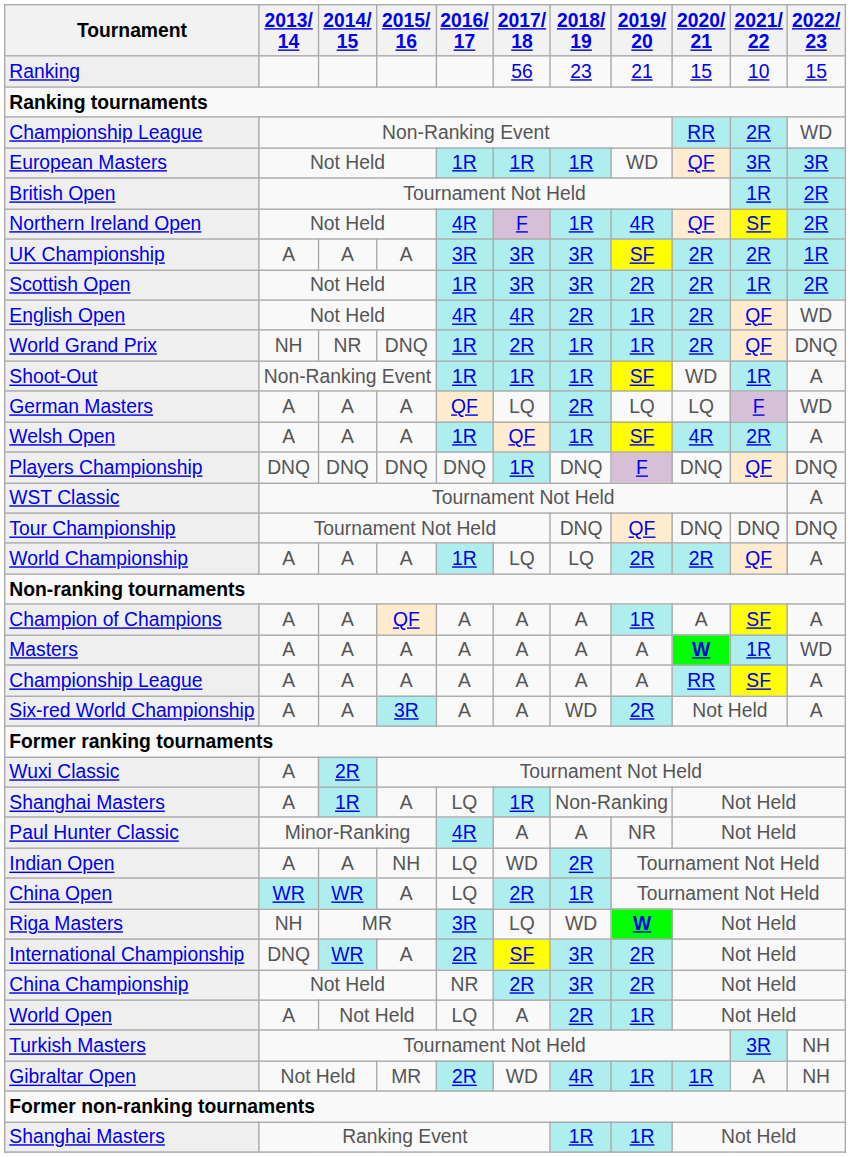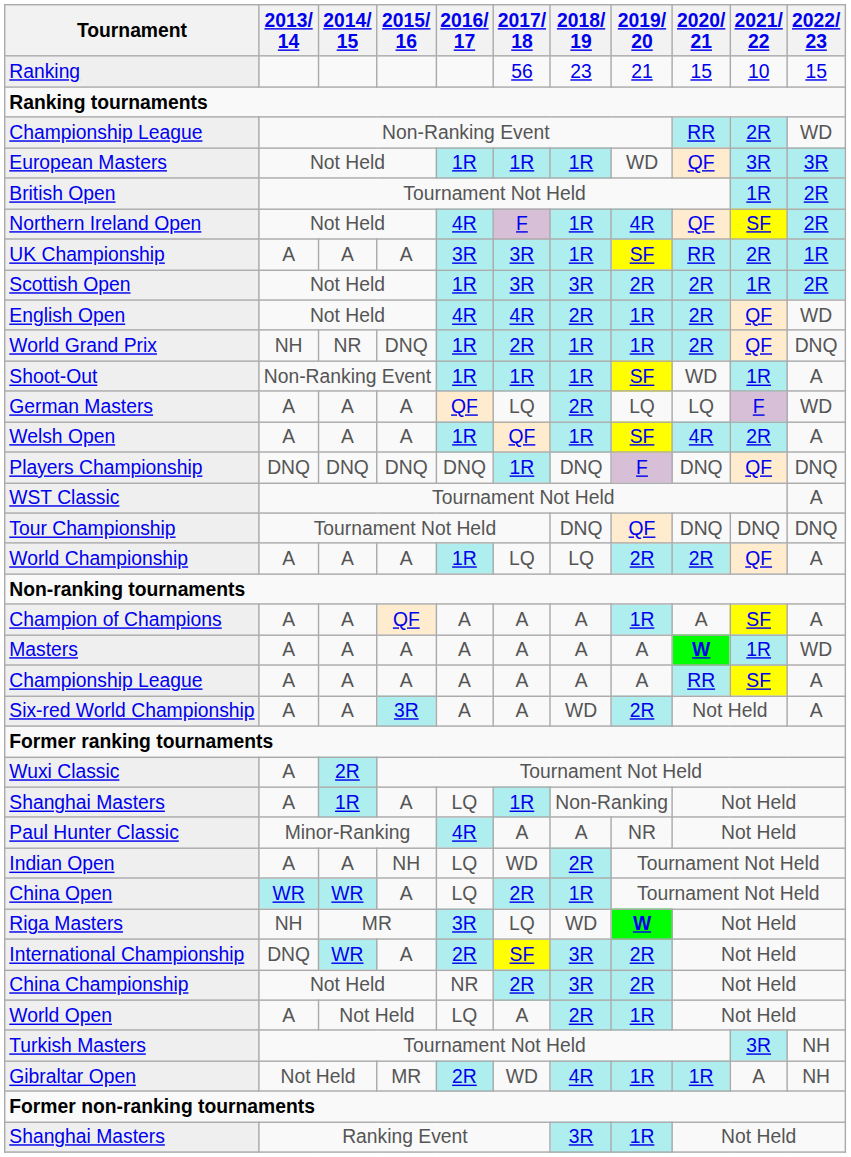UK Championship | 2018/ 19: 3R -> 1R
UK Championship | 2020/ 21: 2R -> RR
Shanghai Masters / Ranking Event | 2018/ 19: 1R -> 3R
